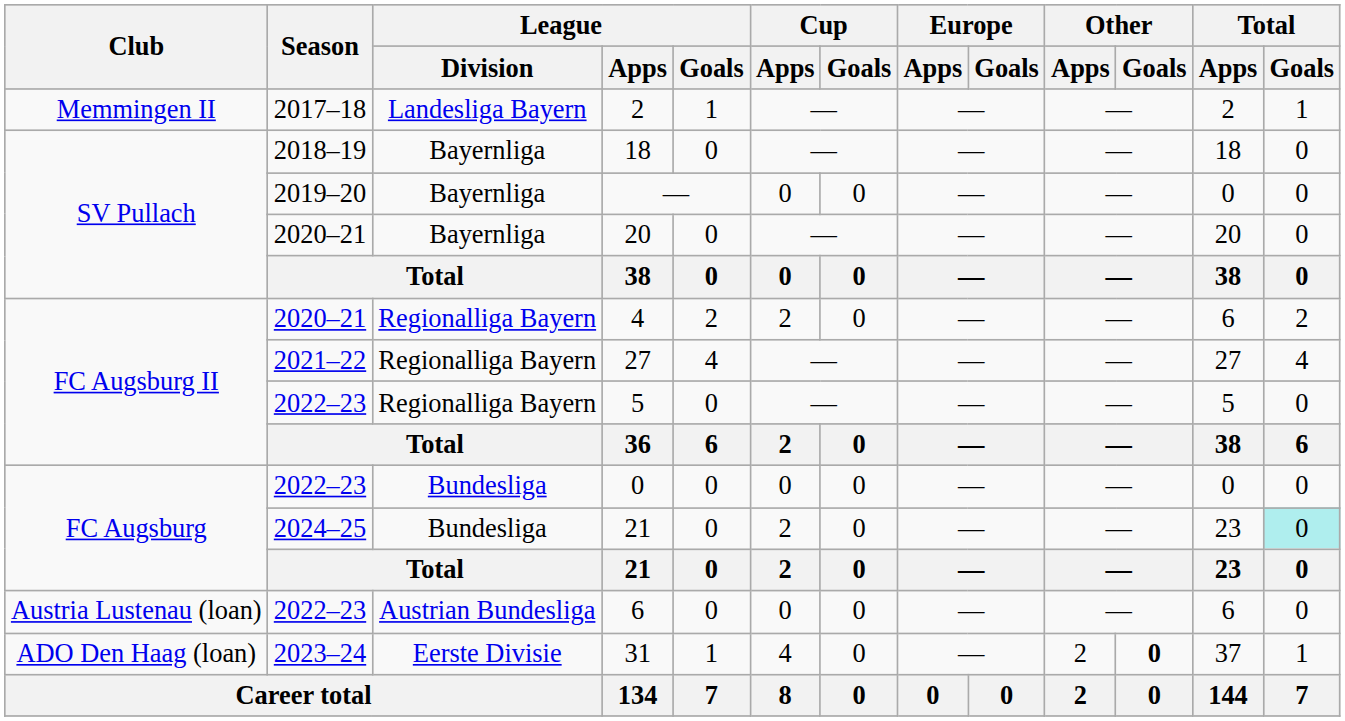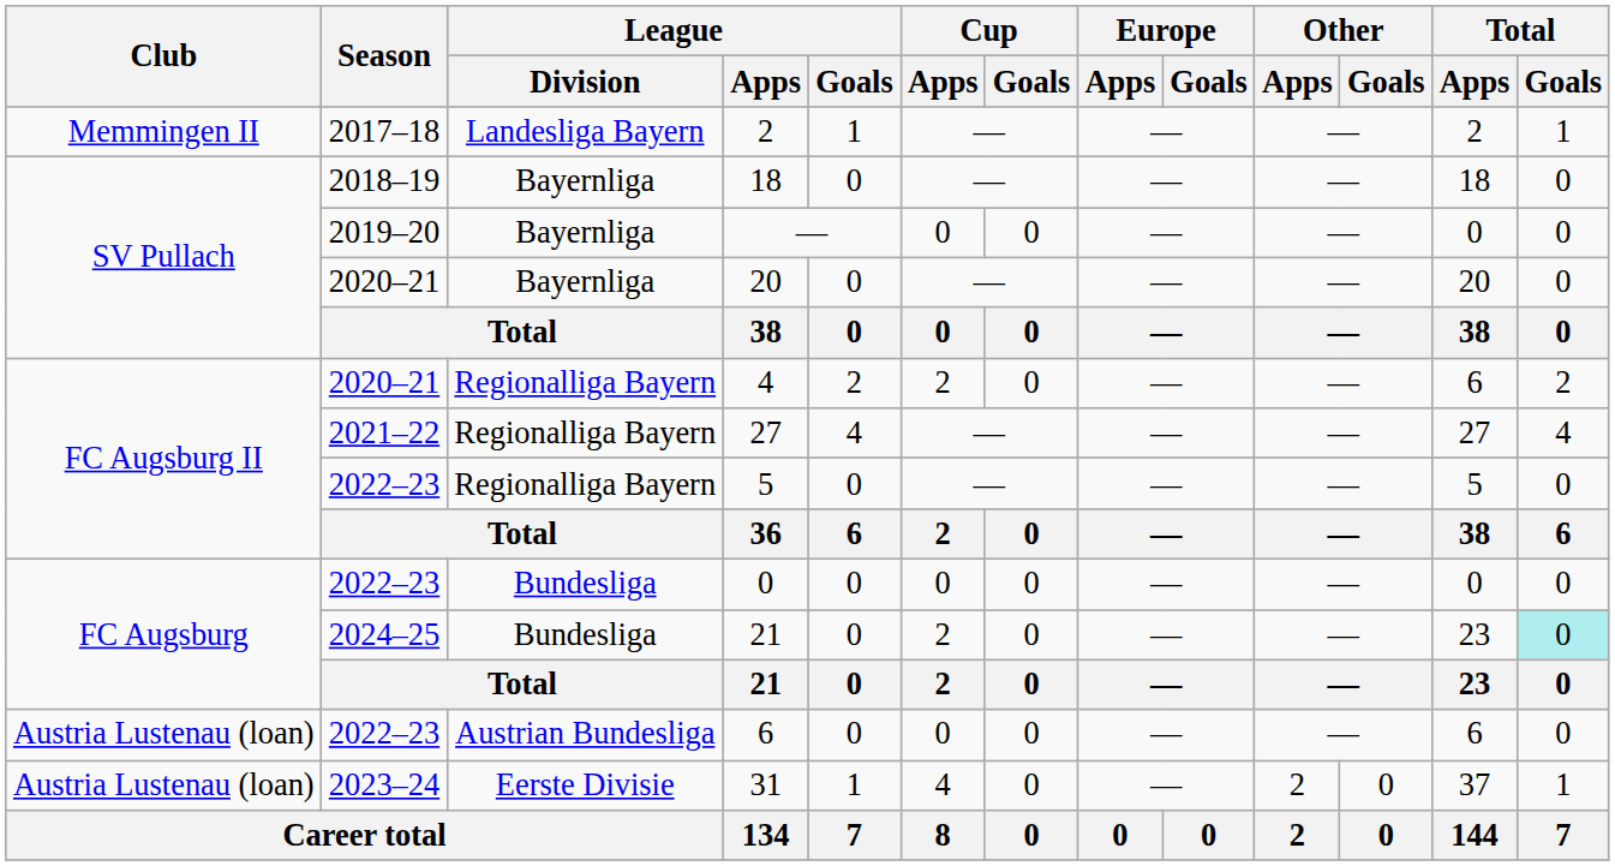31 | Club: ADO Den Haag (loan) -> Austria Lustenau (loan)
31 | Other / Goals: bold -> normal
